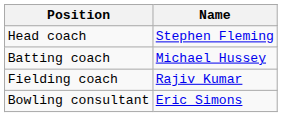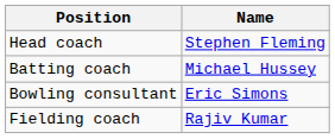rows swapped: Bowling consultant <-> Fielding coach
